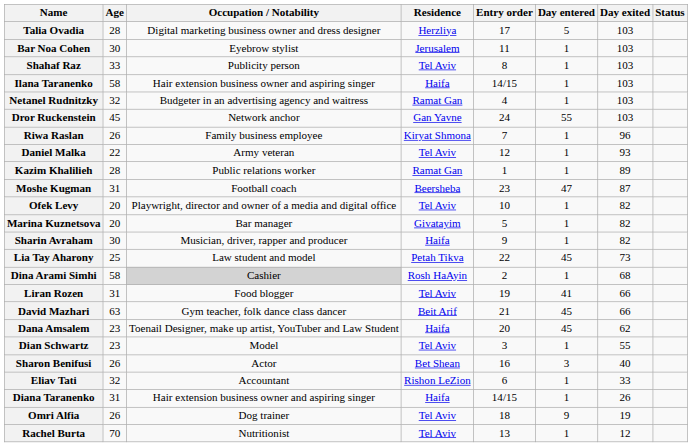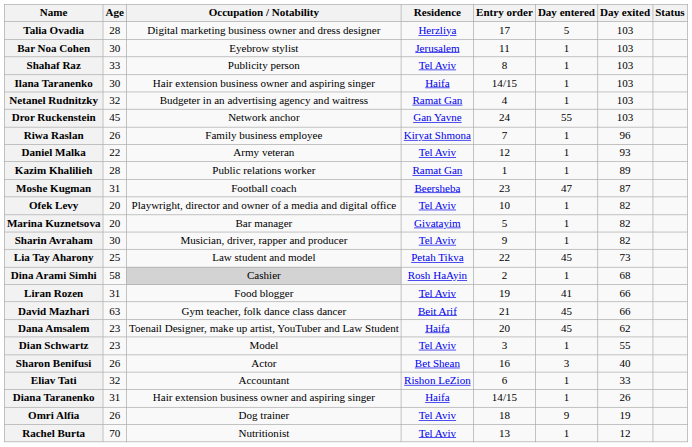Ilana Taranenko | Age: 58 -> 30
Sharin Avraham | Residence: Haifa -> Tel Aviv
